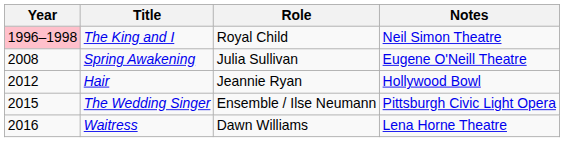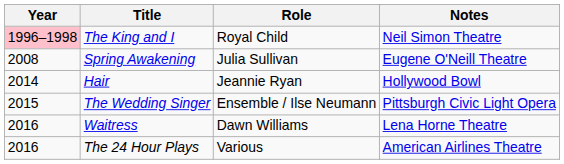Hair | Year: 2012 -> 2014
+ row: 2016 | The 24 Hour Plays | Various | American Airlines Theatre
